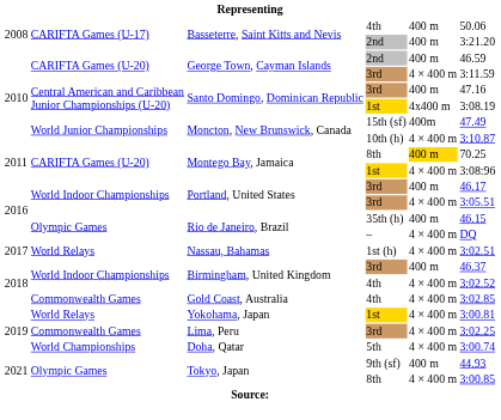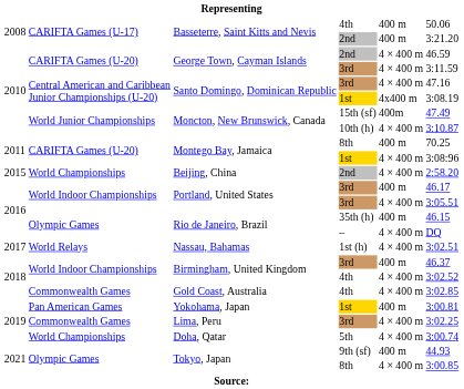George Town, Cayman Islands / 2nd | column 5: 400 m -> 4 × 400 m
Santo Domingo, Dominican Republic / 3rd | column 5: 400 m -> 4 × 400 m
Montego Bay, Jamaica / 8th | column 5: gold background -> no background
+ row: 2015 | World Championships | Beijing, China | 2nd | 4 × 400 m | 2:58.20
Yokohama, Japan | column 2: World Relays -> Pan American Games
Yokohama, Japan | column 5: 4 × 400 m -> 400 m
